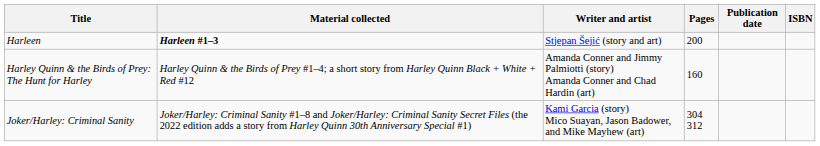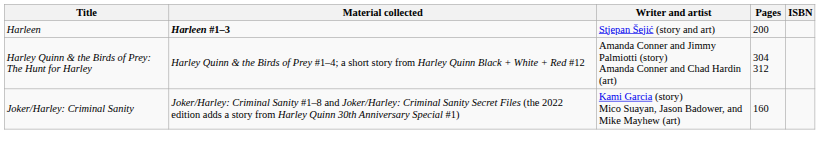- column: Publication date
Harley Quinn & the Birds of Prey: The Hunt for Harley | Pages: 160 -> 304 312
Joker/Harley: Criminal Sanity | Pages: 304 312 -> 160
